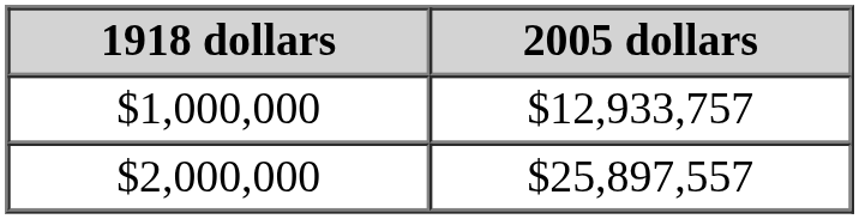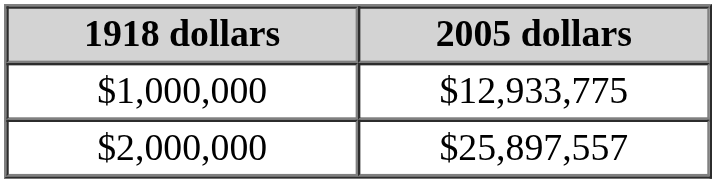$1,000,000 | 2005 dollars: $12,933,757 -> $12,933,775
